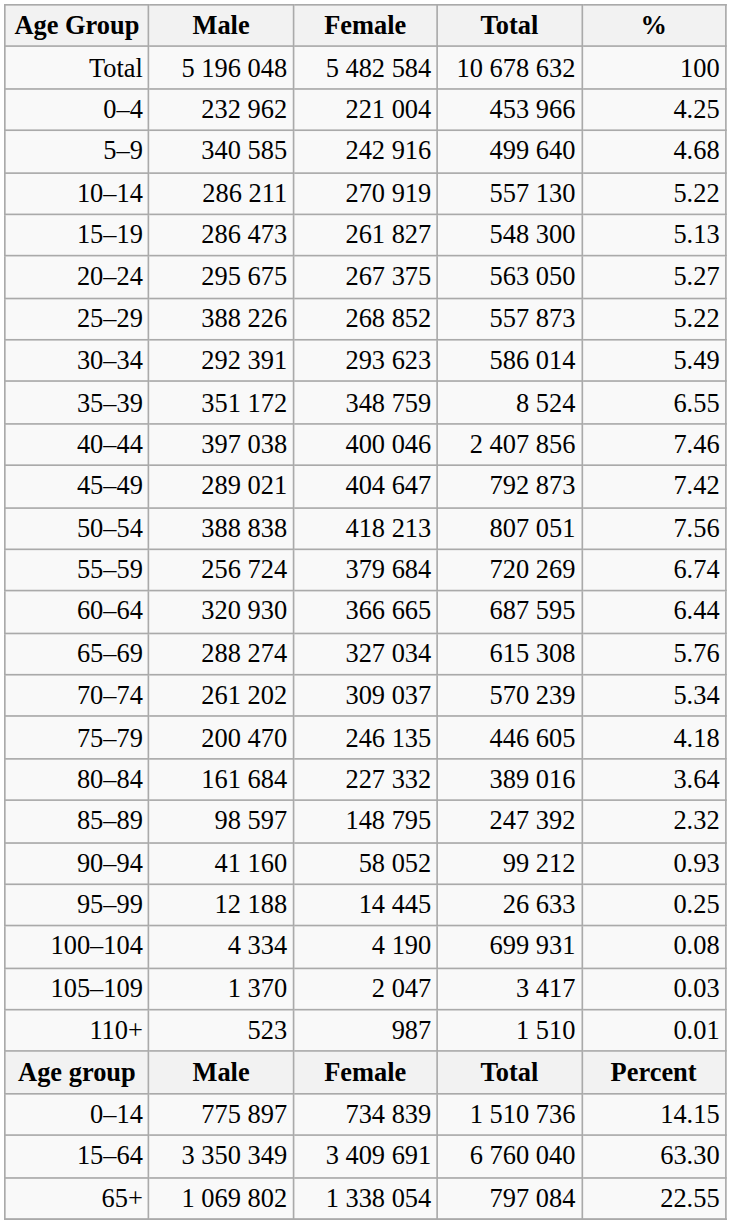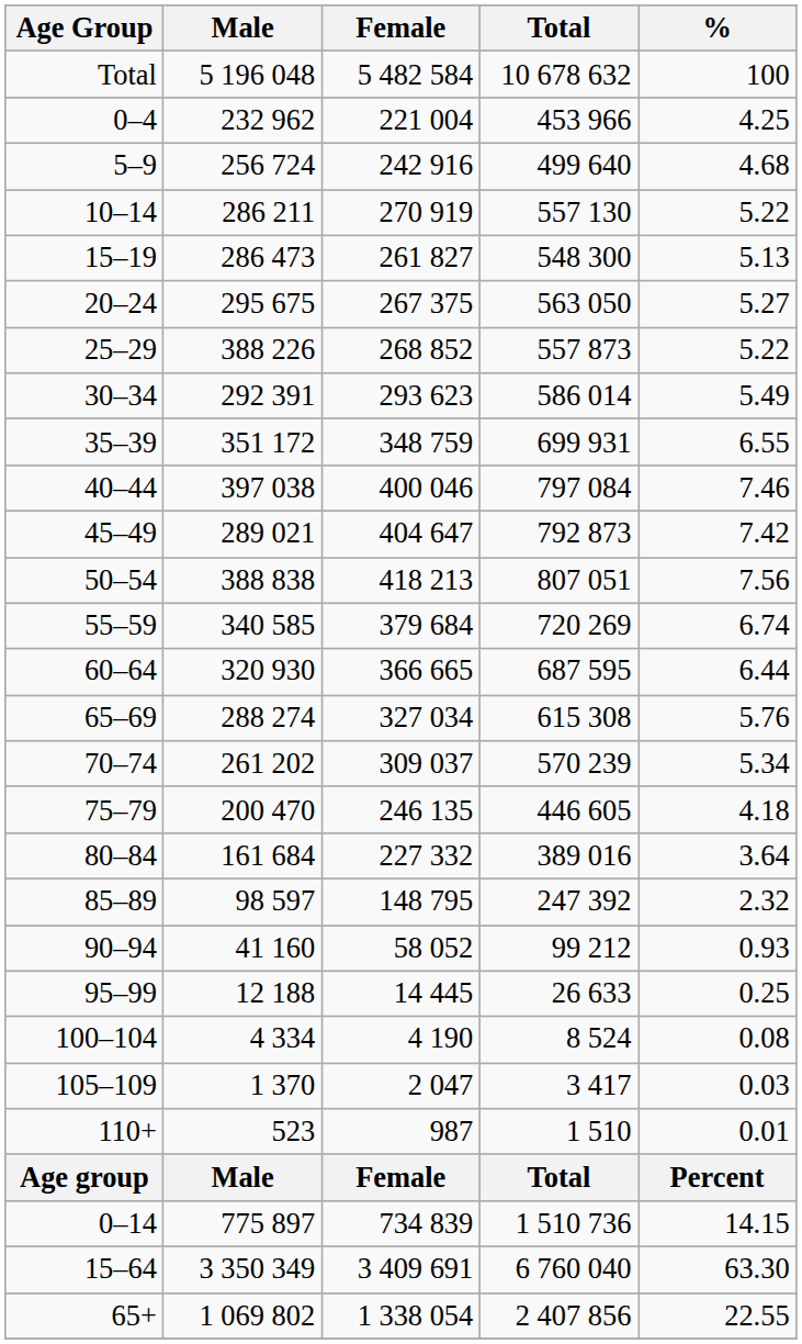5–9 | Male: 340 585 -> 256 724
35–39 | Total: 8 524 -> 699 931
40–44 | Total: 2 407 856 -> 797 084
55–59 | Male: 256 724 -> 340 585
100–104 | Total: 699 931 -> 8 524
65+ | Total: 797 084 -> 2 407 856
